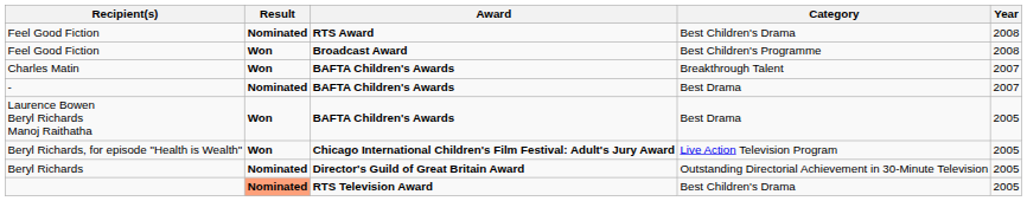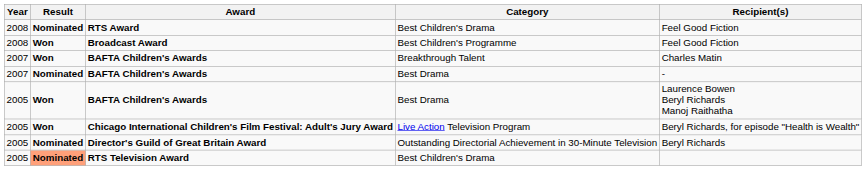columns swapped: Year <-> Recipient(s)
